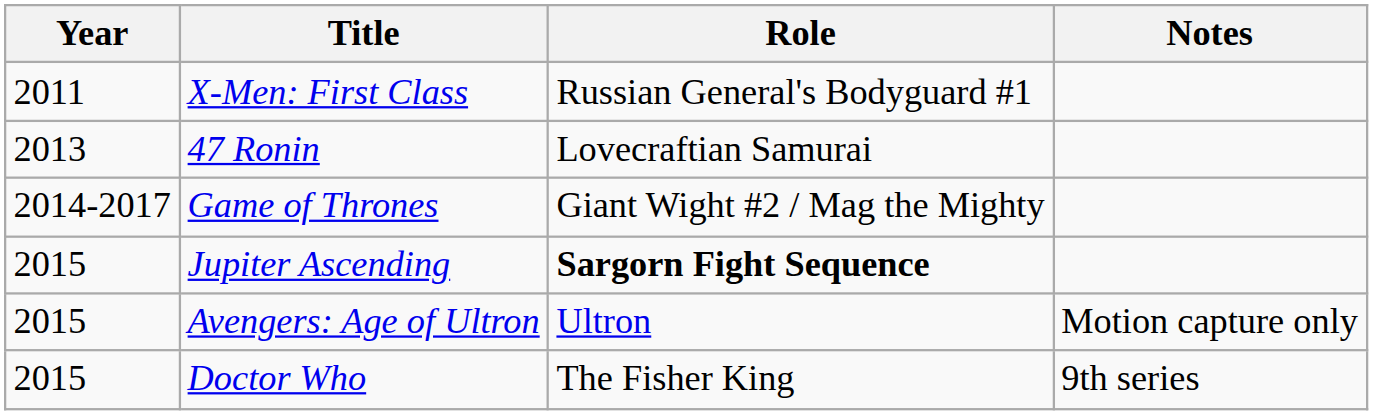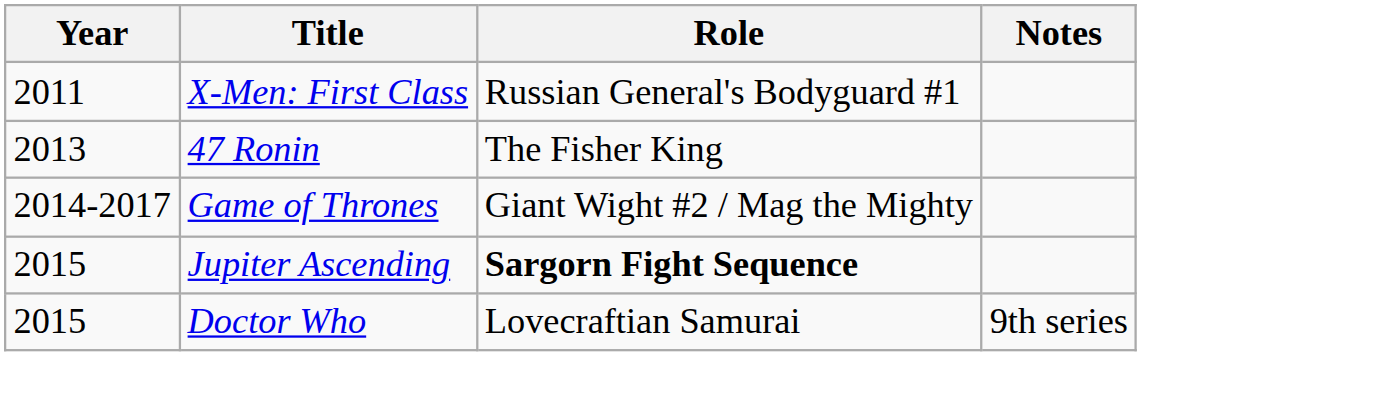47 Ronin | Role: Lovecraftian Samurai -> The Fisher King
- row: 2015 | Avengers: Age of Ultron | Ultron | Motion capture only
Doctor Who | Role: The Fisher King -> Lovecraftian Samurai
